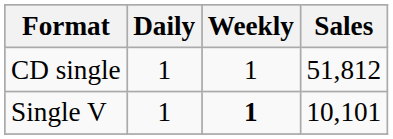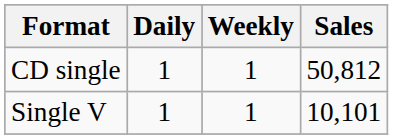CD single | Sales: 51,812 -> 50,812
Single V | Weekly: bold -> normal
